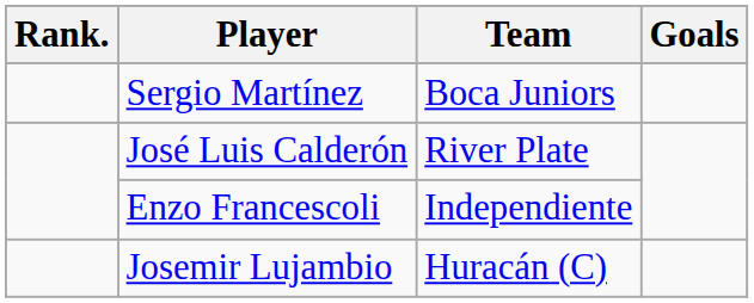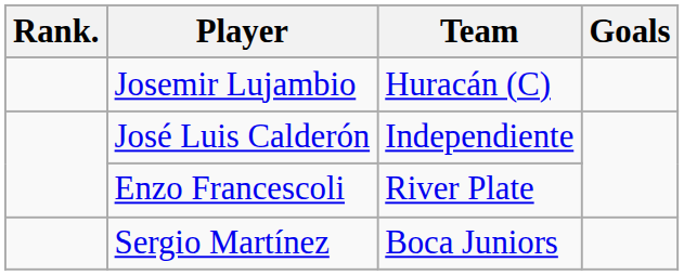rows swapped: Sergio Martínez <-> Josemir Lujambio
José Luis Calderón | Team: River Plate -> Independiente
Enzo Francescoli | Team: Independiente -> River Plate
